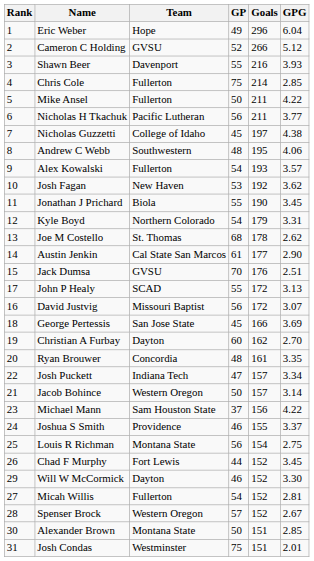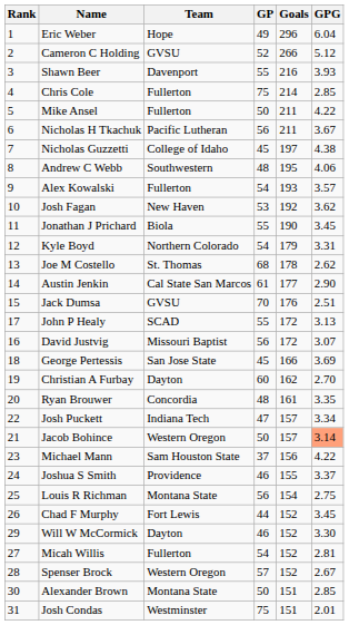Nicholas H Tkachuk | GPG: 3.77 -> 3.67
Jacob Bohince | GPG: no background -> lightsalmon background
